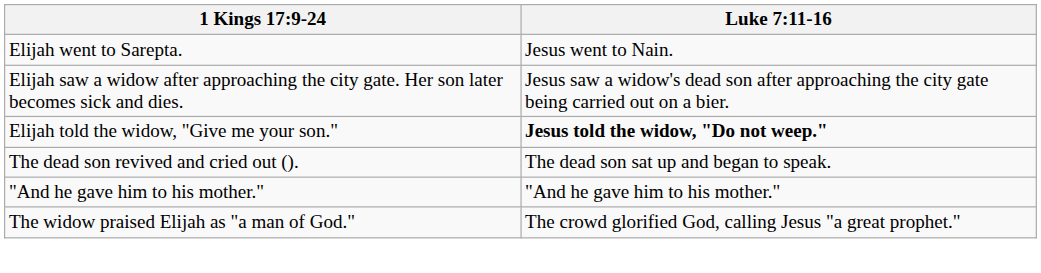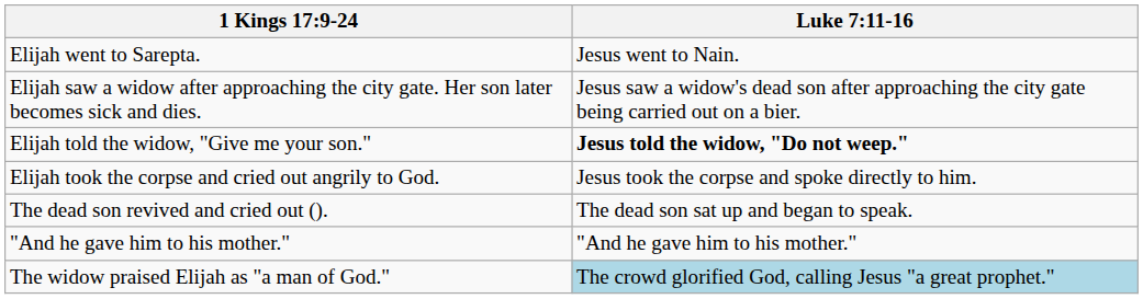+ row: Elijah took the corpse and cried out angrily to God. | Jesus took the corpse and spoke directly to him.
The widow praised Elijah as "a man of God." | Luke 7:11-16: no background -> lightblue background
